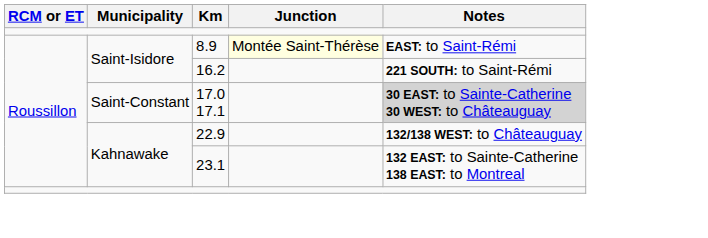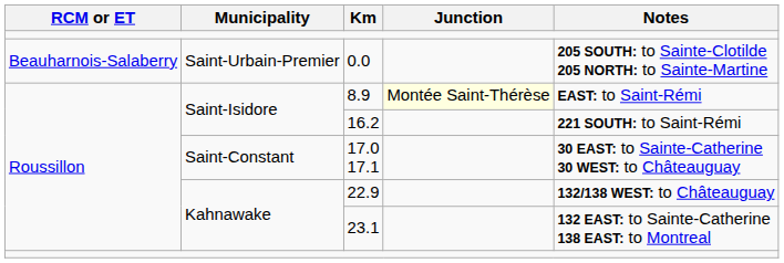+ row: Beauharnois-Salaberry | Saint-Urbain-Premier | 0.0 | 205 SOUTH: to Sainte-Clotilde 205 NORTH: to Sainte-Martine
17.0 17.1 | Notes: lightgrey background -> no background
